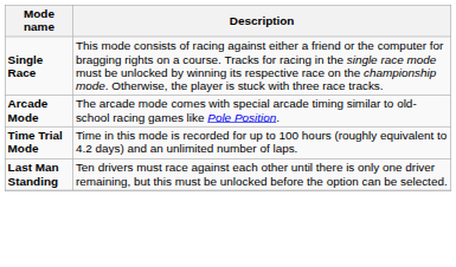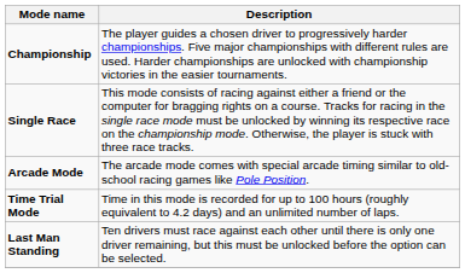+ row: Championship | The player guides a chosen driver to progressively harder championships. Five major championships with different rules are used. Harder championships are unlocked with championship victories in the easier tournaments.
